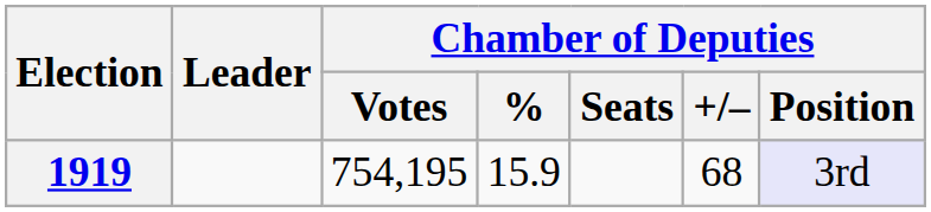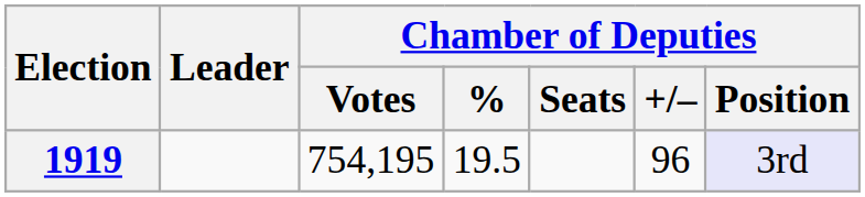1919 | Chamber of Deputies / %: 15.9 -> 19.5
1919 | Chamber of Deputies / +/–: 68 -> 96
